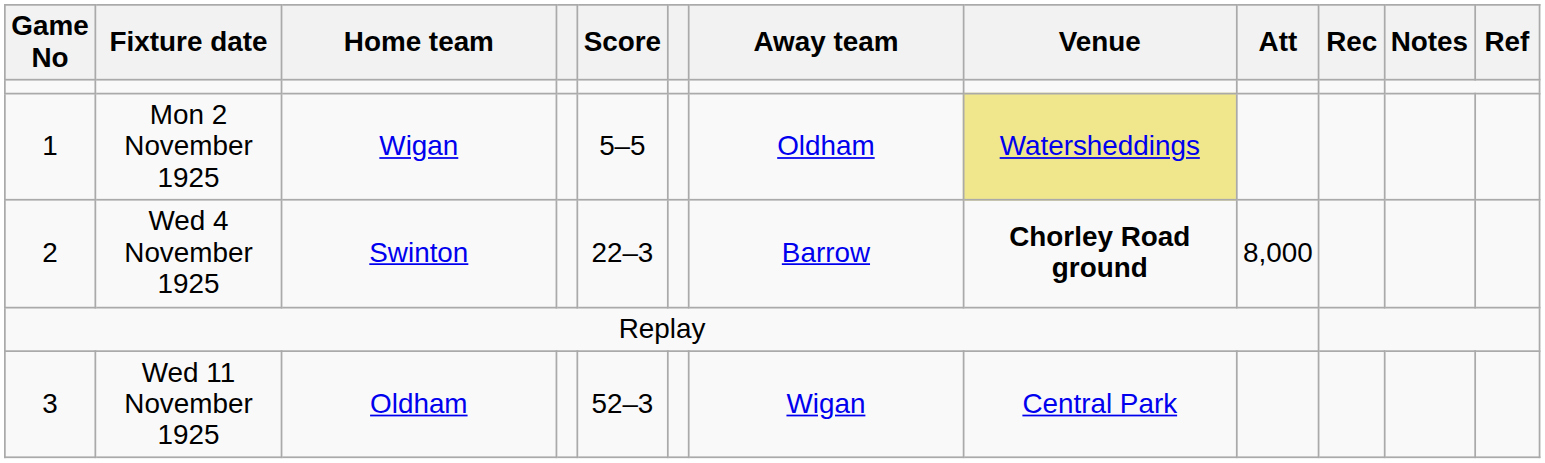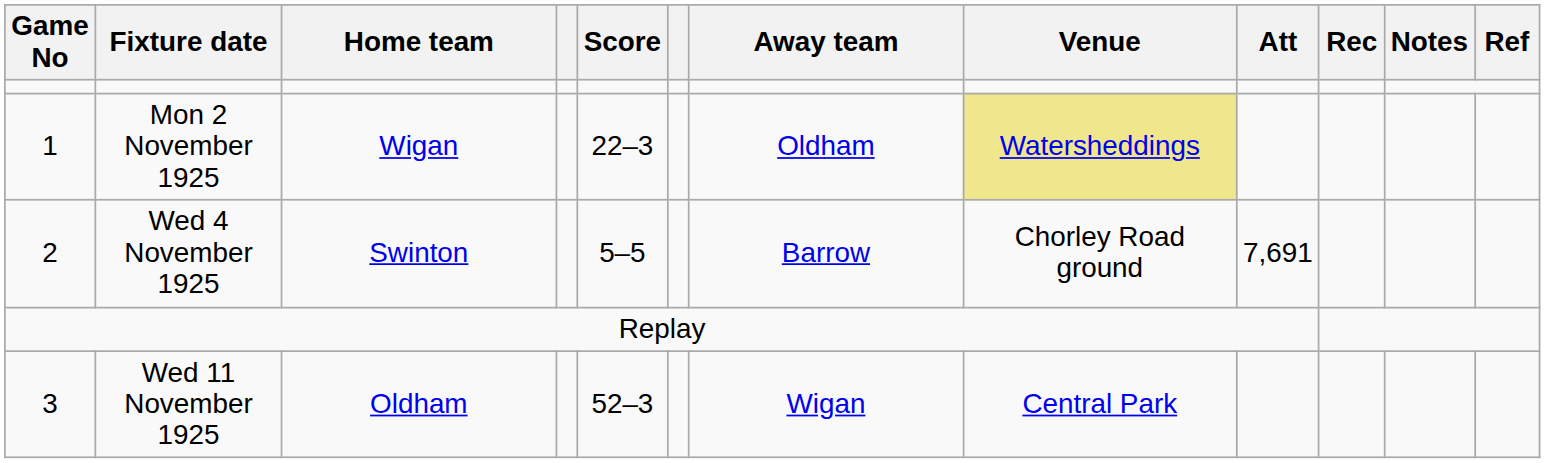Mon 2 November 1925 | Score: 5–5 -> 22–3
Wed 4 November 1925 | Score: 22–3 -> 5–5
Wed 4 November 1925 | Venue: bold -> normal
Wed 4 November 1925 | Att: 8,000 -> 7,691
